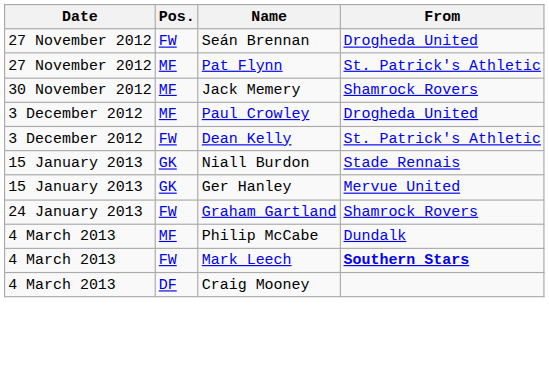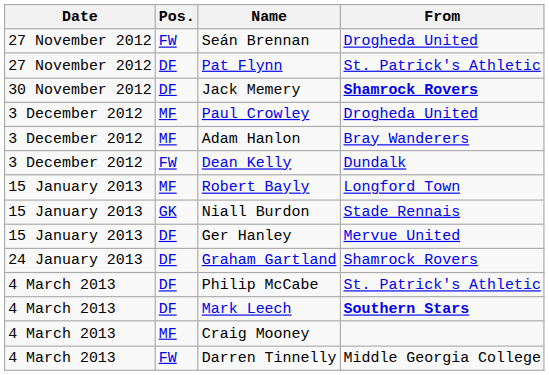Pat Flynn | Pos.: MF -> DF
Jack Memery | Pos.: MF -> DF
Jack Memery | From: normal -> bold
+ row: 3 December 2012 | MF | Adam Hanlon | Bray Wanderers
Dean Kelly | From: St. Patrick's Athletic -> Dundalk
+ row: 15 January 2013 | MF | Robert Bayly | Longford Town
Ger Hanley | Pos.: GK -> DF
Graham Gartland | Pos.: FW -> DF
Philip McCabe | Pos.: MF -> DF
Philip McCabe | From: Dundalk -> St. Patrick's Athletic
Mark Leech | Pos.: FW -> DF
Craig Mooney | Pos.: DF -> MF
+ row: 4 March 2013 | FW | Darren Tinnelly | Middle Georgia College
